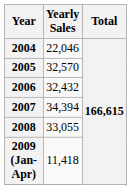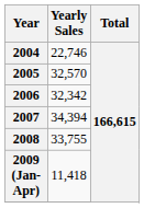2004 | Yearly Sales: 22,046 -> 22,746
2006 | Yearly Sales: 32,432 -> 32,342
2008 | Yearly Sales: 33,055 -> 33,755
